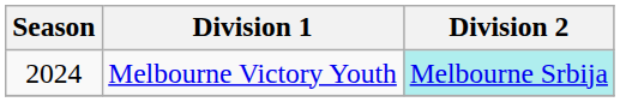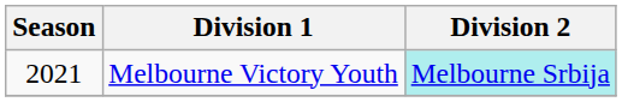Melbourne Victory Youth | Season: 2024 -> 2021
